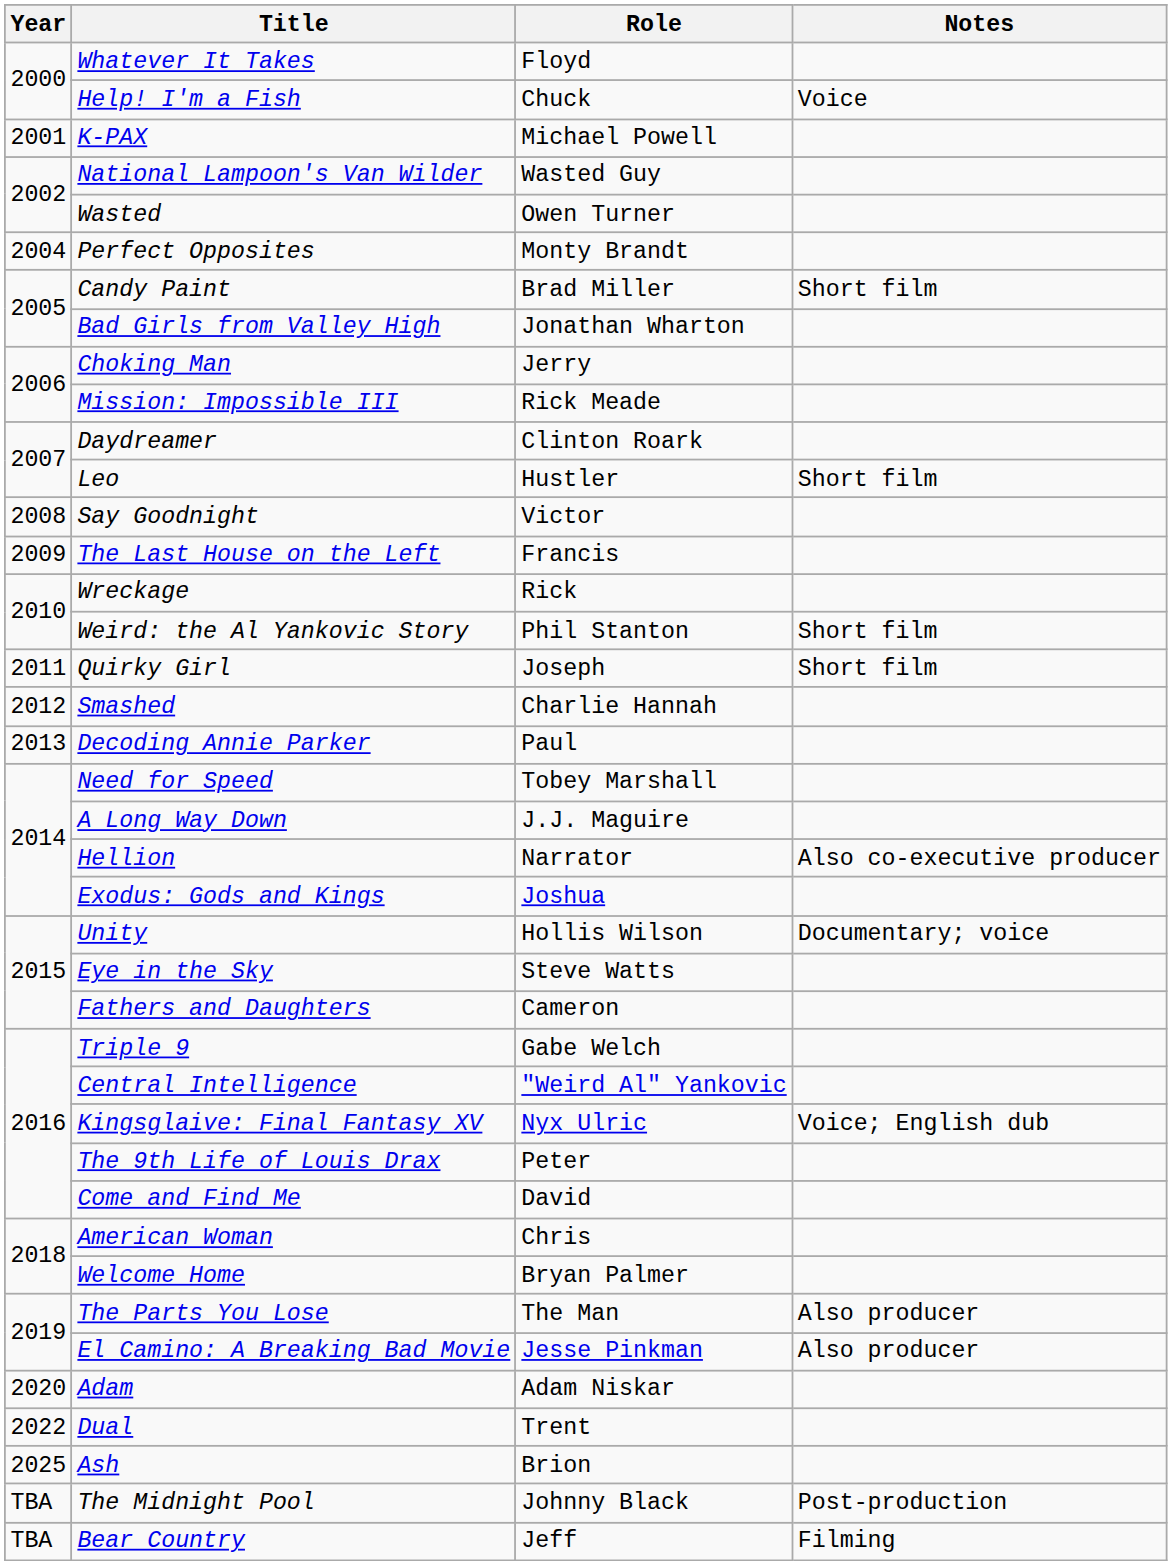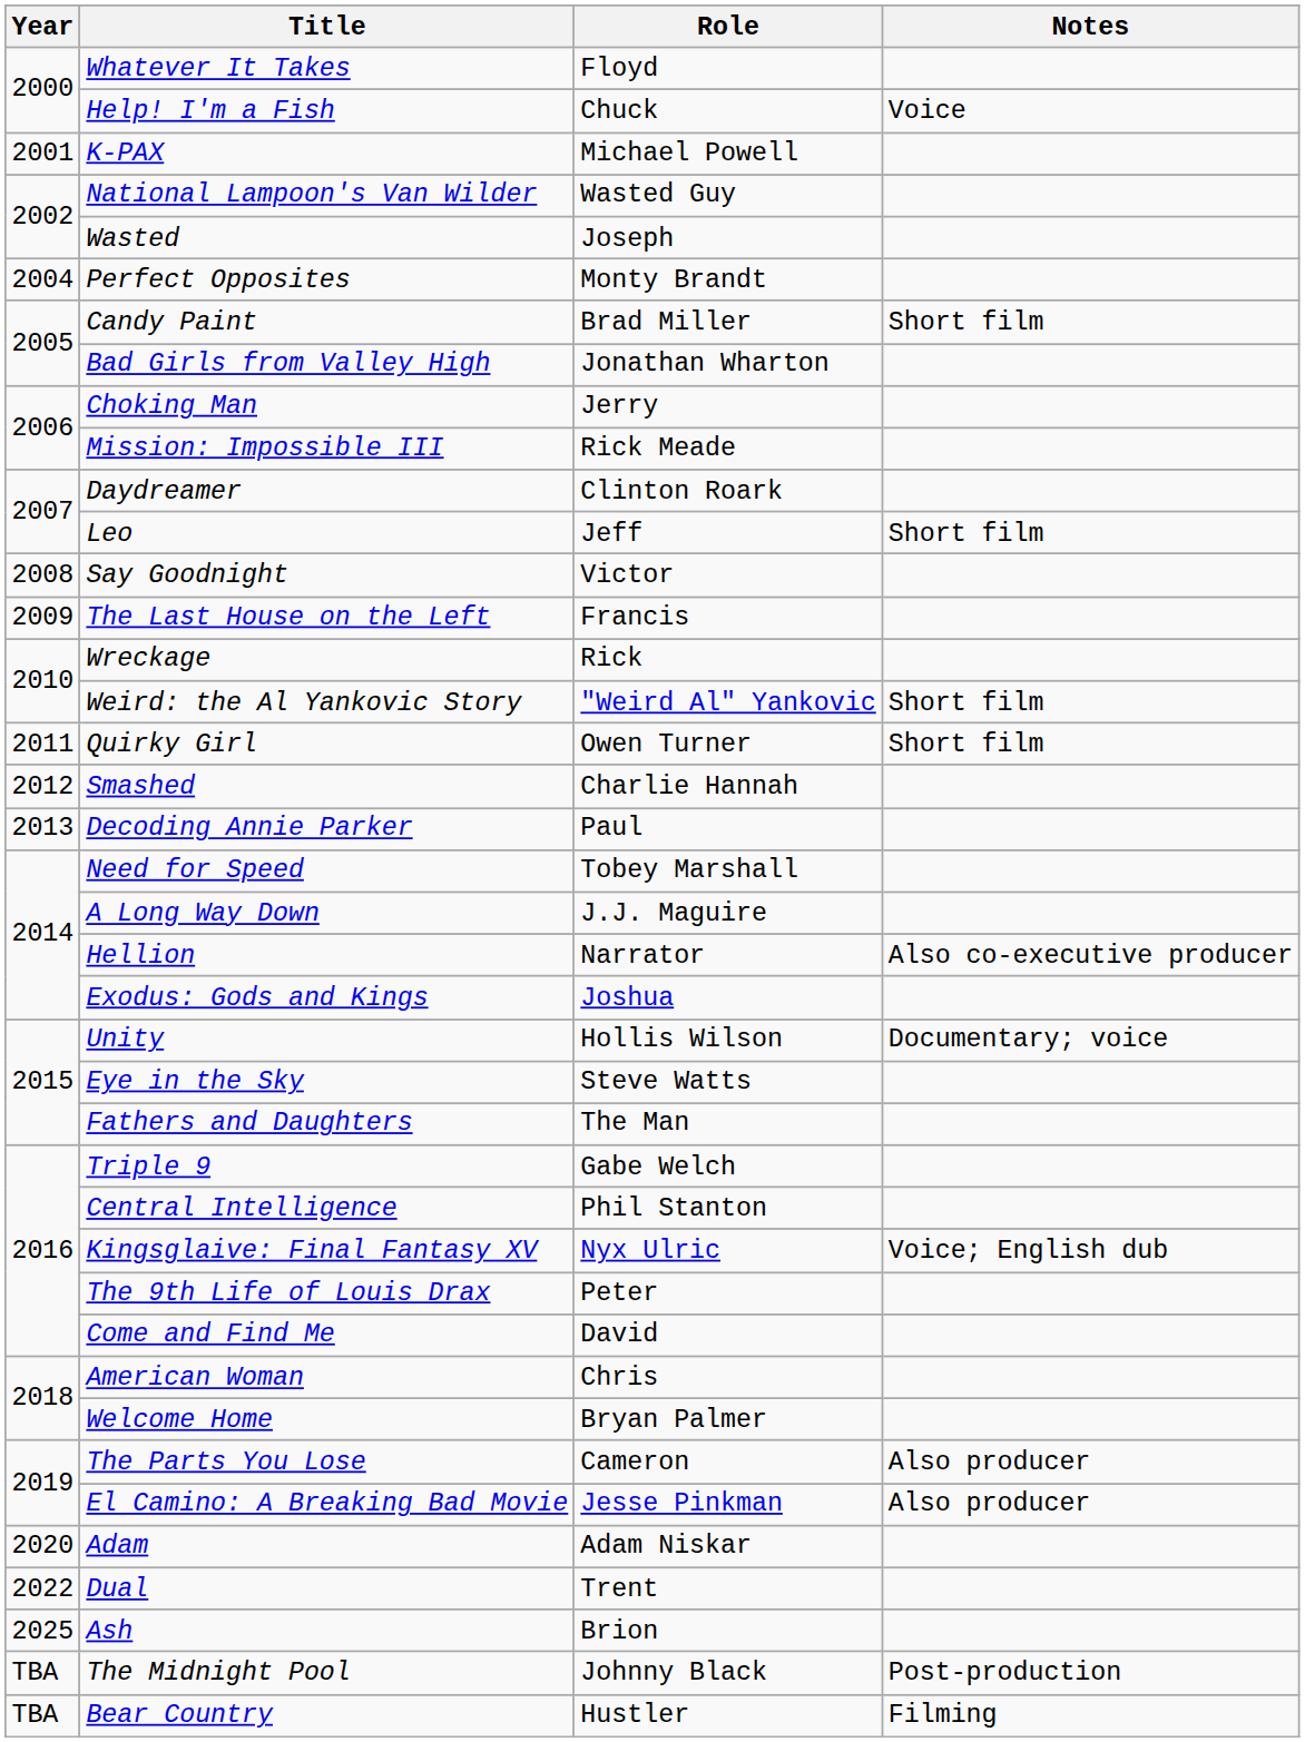Wasted | Role: Owen Turner -> Joseph
Leo | Role: Hustler -> Jeff
Weird: the Al Yankovic Story | Role: Phil Stanton -> "Weird Al" Yankovic
Quirky Girl | Role: Joseph -> Owen Turner
Fathers and Daughters | Role: Cameron -> The Man
Central Intelligence | Role: "Weird Al" Yankovic -> Phil Stanton
The Parts You Lose | Role: The Man -> Cameron
Bear Country | Role: Jeff -> Hustler
